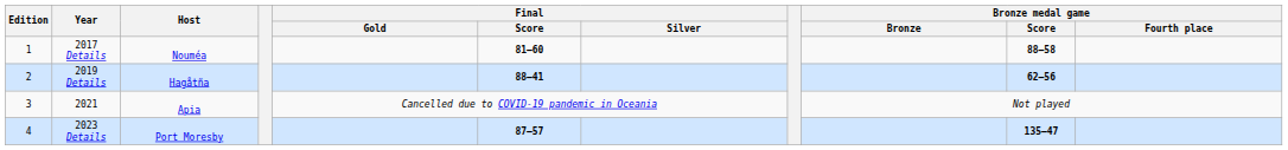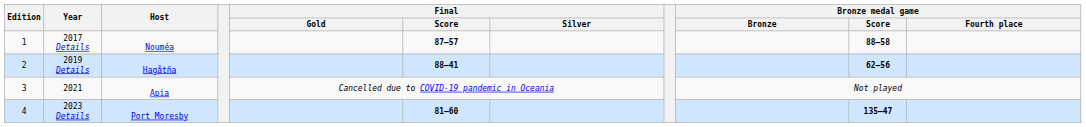2017 Details | Final / Score: 81–60 -> 87–57
2023 Details | Final / Score: 87–57 -> 81–60
